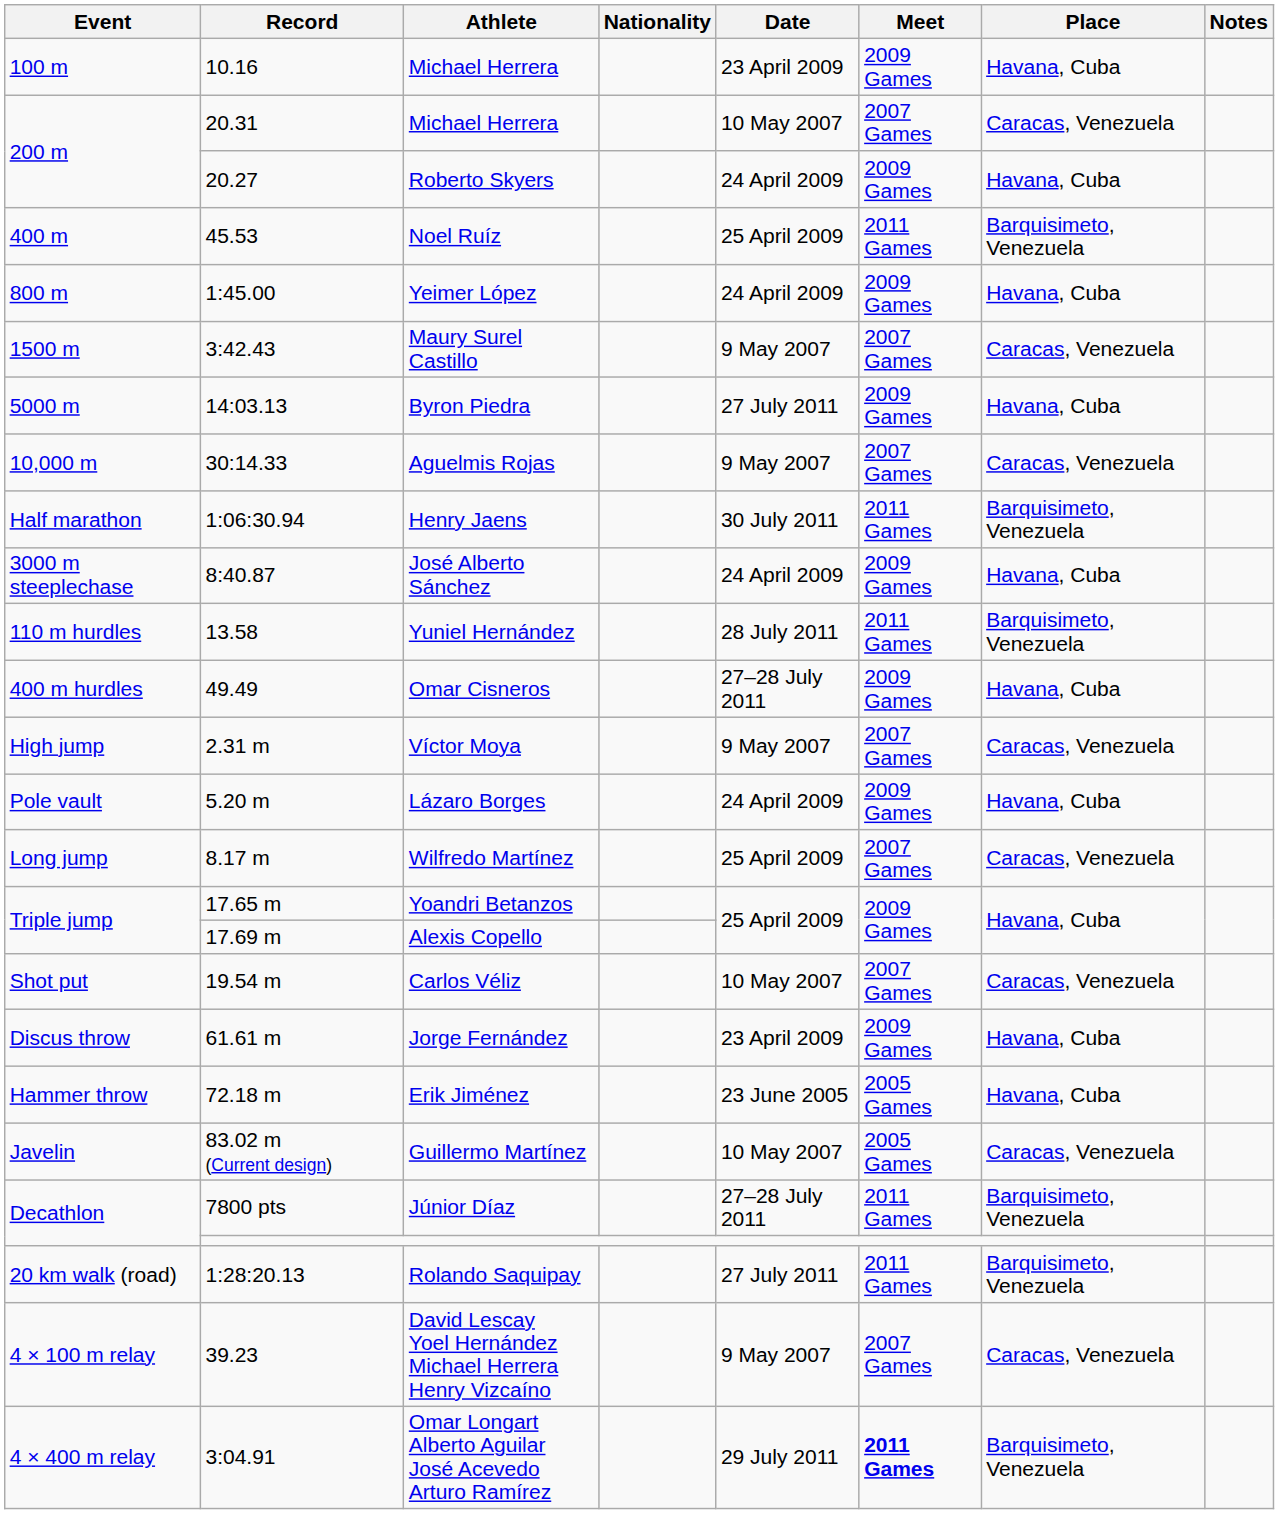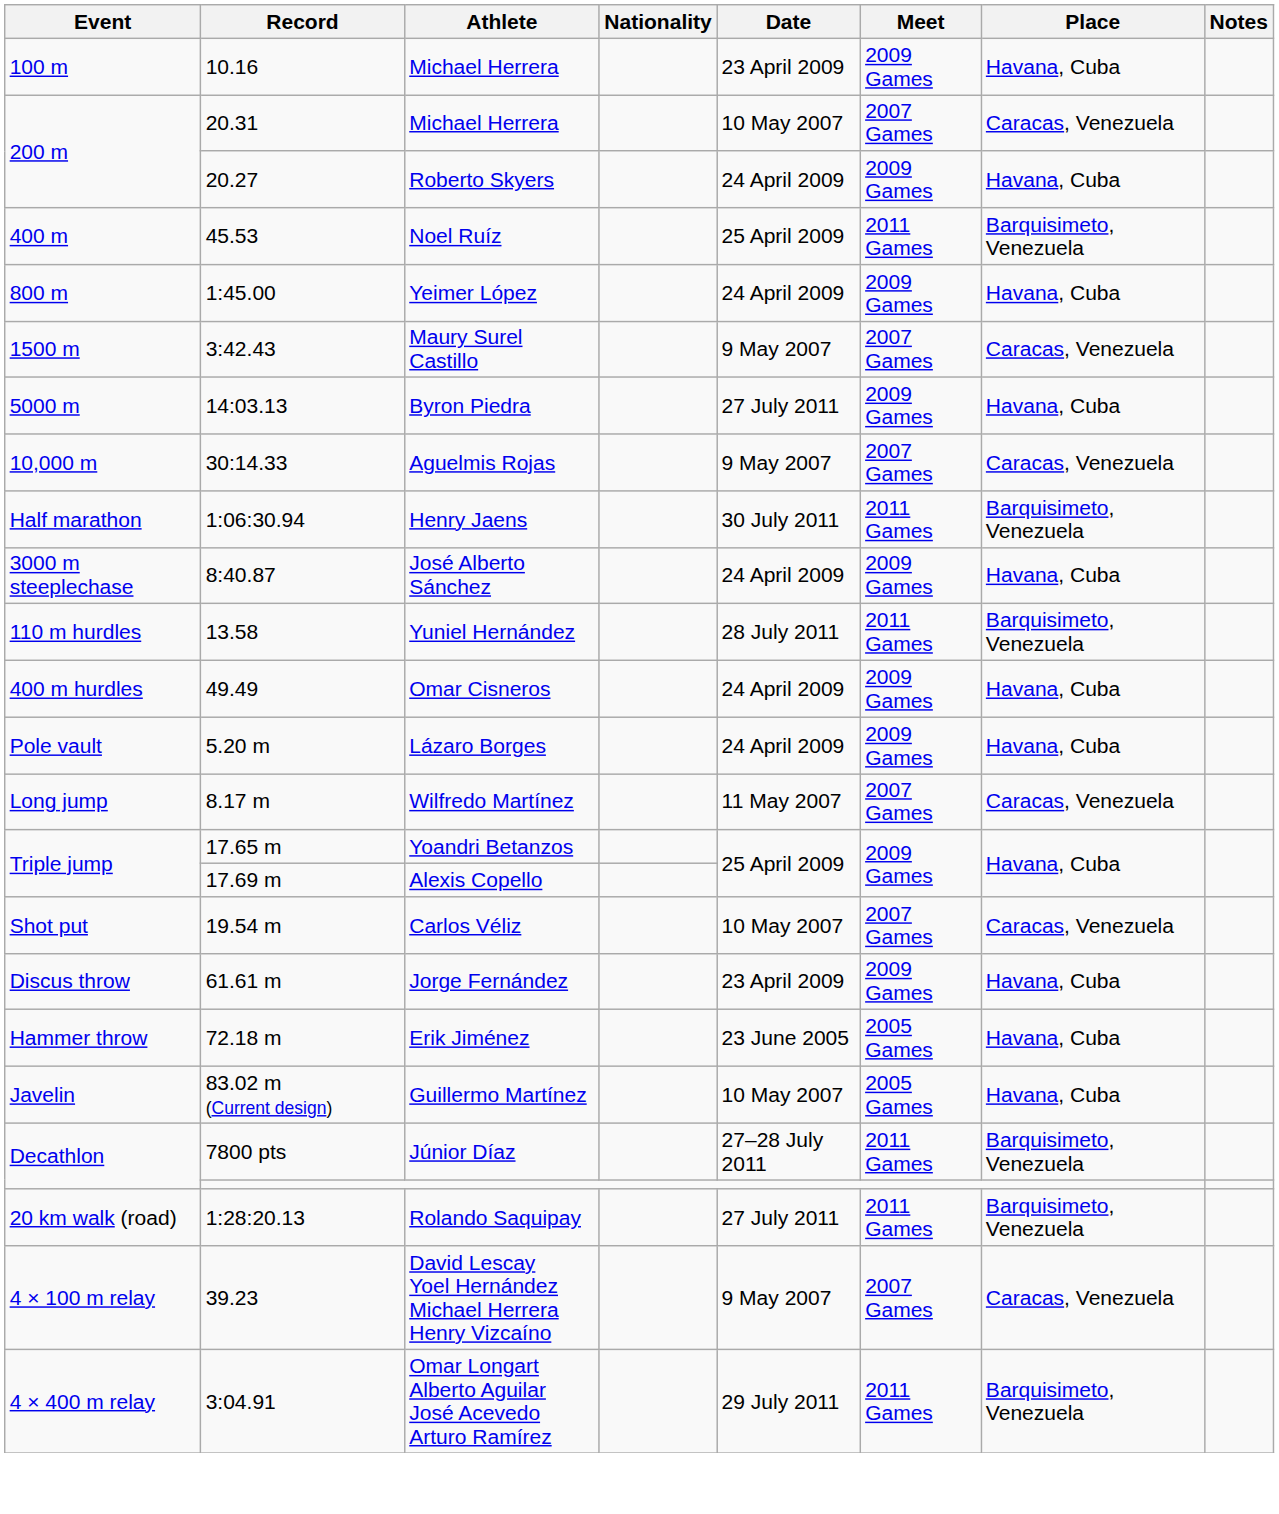Omar Cisneros | Date: 27–28 July 2011 -> 24 April 2009
- row: High jump | 2.31 m | Víctor Moya | 9 May 2007 | 2007 Games | Caracas, Venezuela
Wilfredo Martínez | Date: 25 April 2009 -> 11 May 2007
Guillermo Martínez | Place: Caracas, Venezuela -> Havana, Cuba
Omar Longart Alberto Aguilar José Acevedo Arturo Ramírez | Meet: bold -> normal
